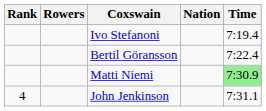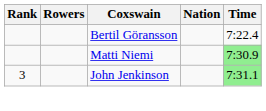- row: Ivo Stefanoni | 7:19.4
John Jenkinson | Rank: 4 -> 3
John Jenkinson | Time: no background -> lightgreen background
